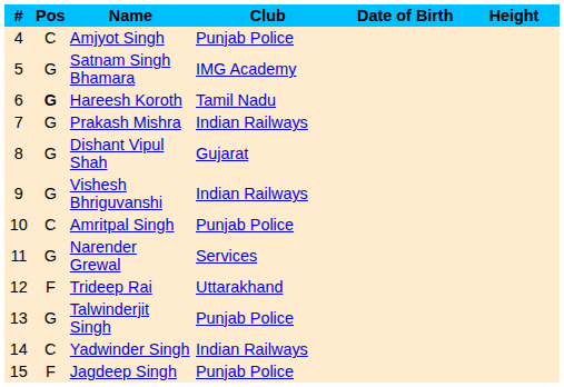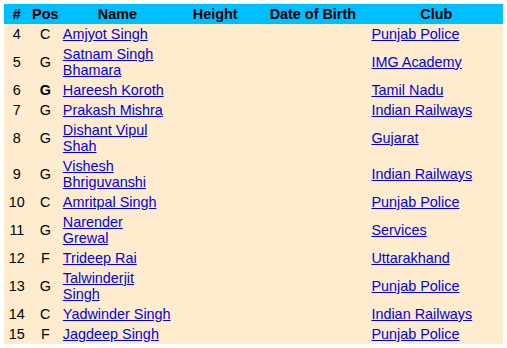columns swapped: Club <-> Height
